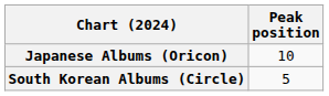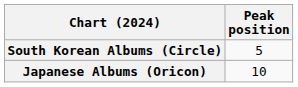rows swapped: Japanese Albums (Oricon) <-> South Korean Albums (Circle)
